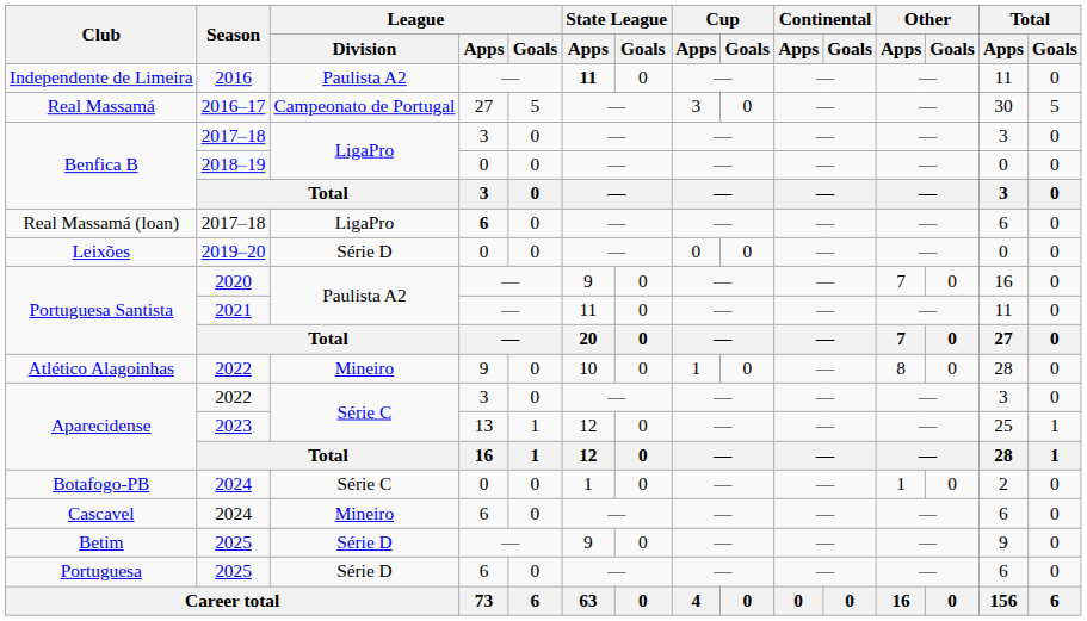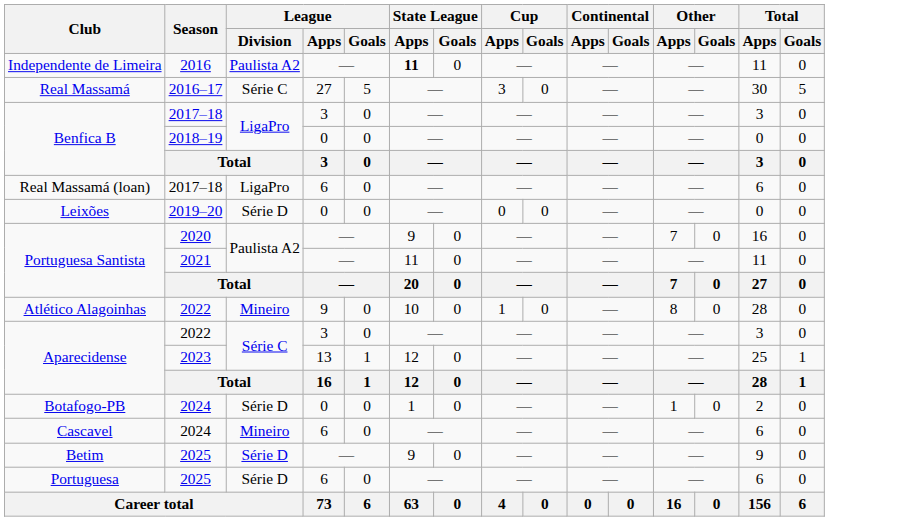Real Massamá | League / Division: Campeonato de Portugal -> Série C
Real Massamá (loan) | League / Apps: bold -> normal
Botafogo-PB | League / Division: Série C -> Série D
